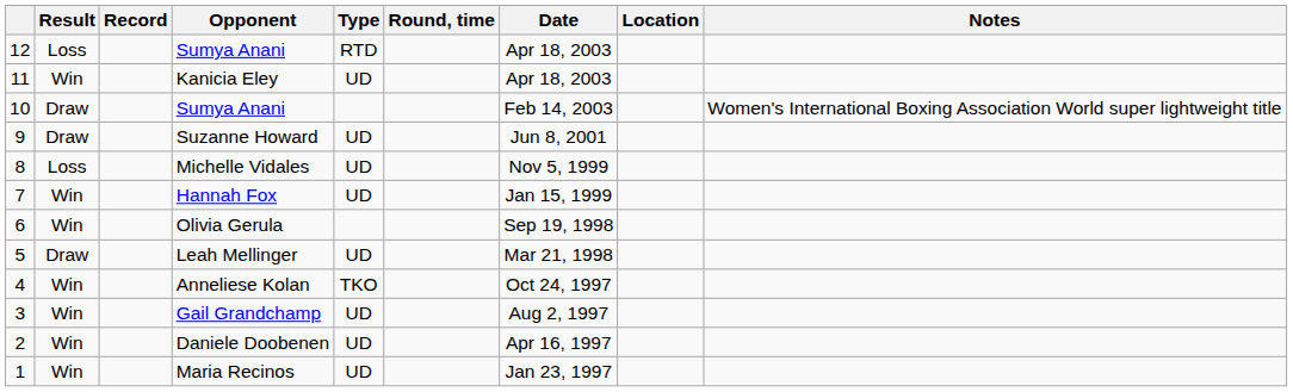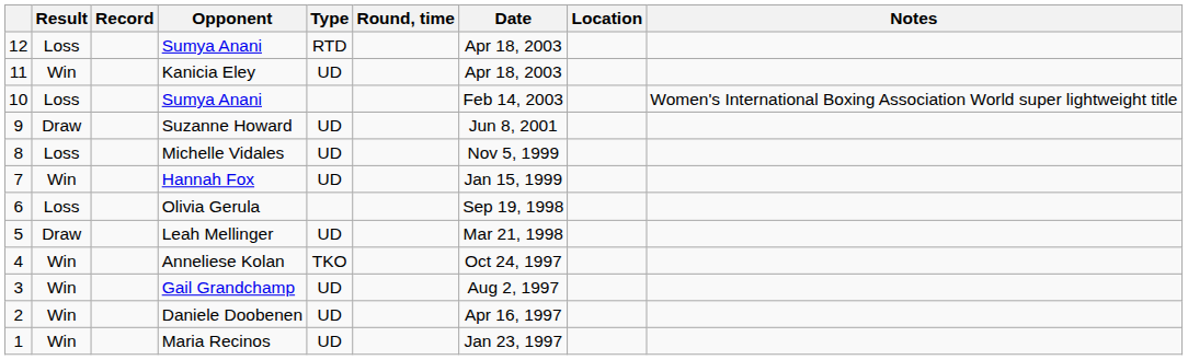10 / Sumya Anani | Result: Draw -> Loss
Olivia Gerula | Result: Win -> Loss
